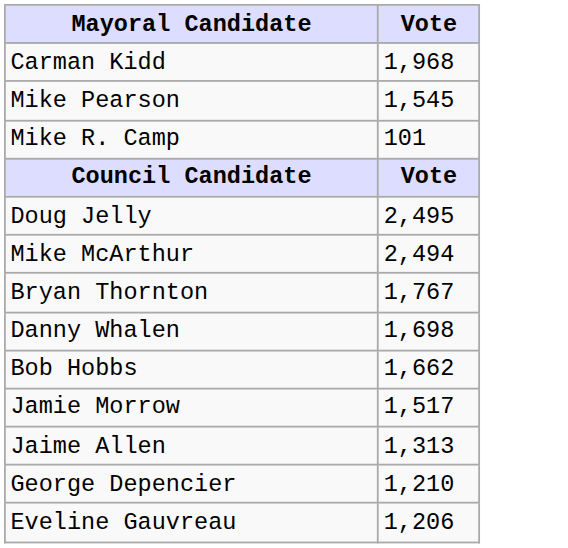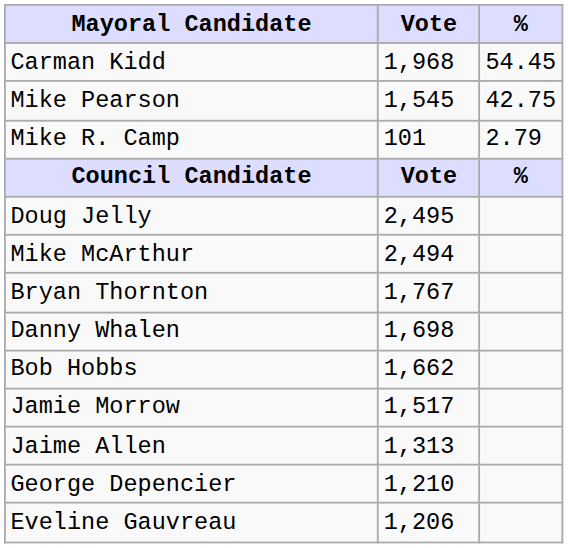+ column: % | 54.45 | 42.75 | 2.79 | %
